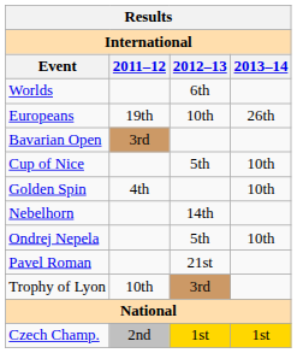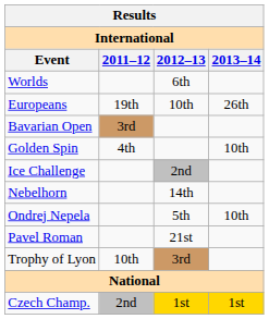- row: Cup of Nice | 5th | 10th
+ row: Ice Challenge | 2nd
